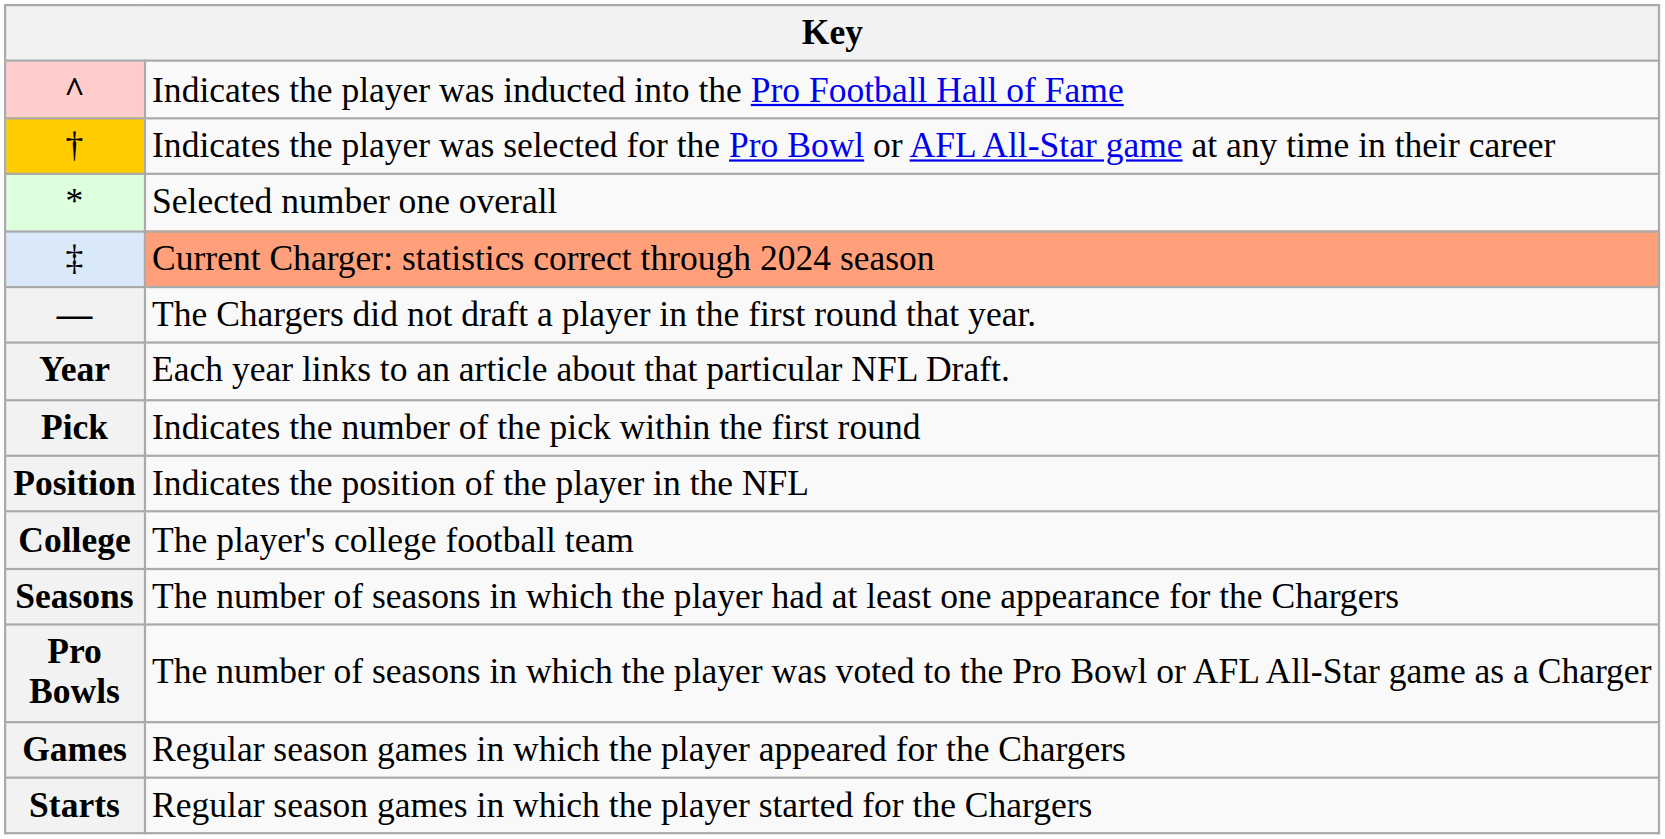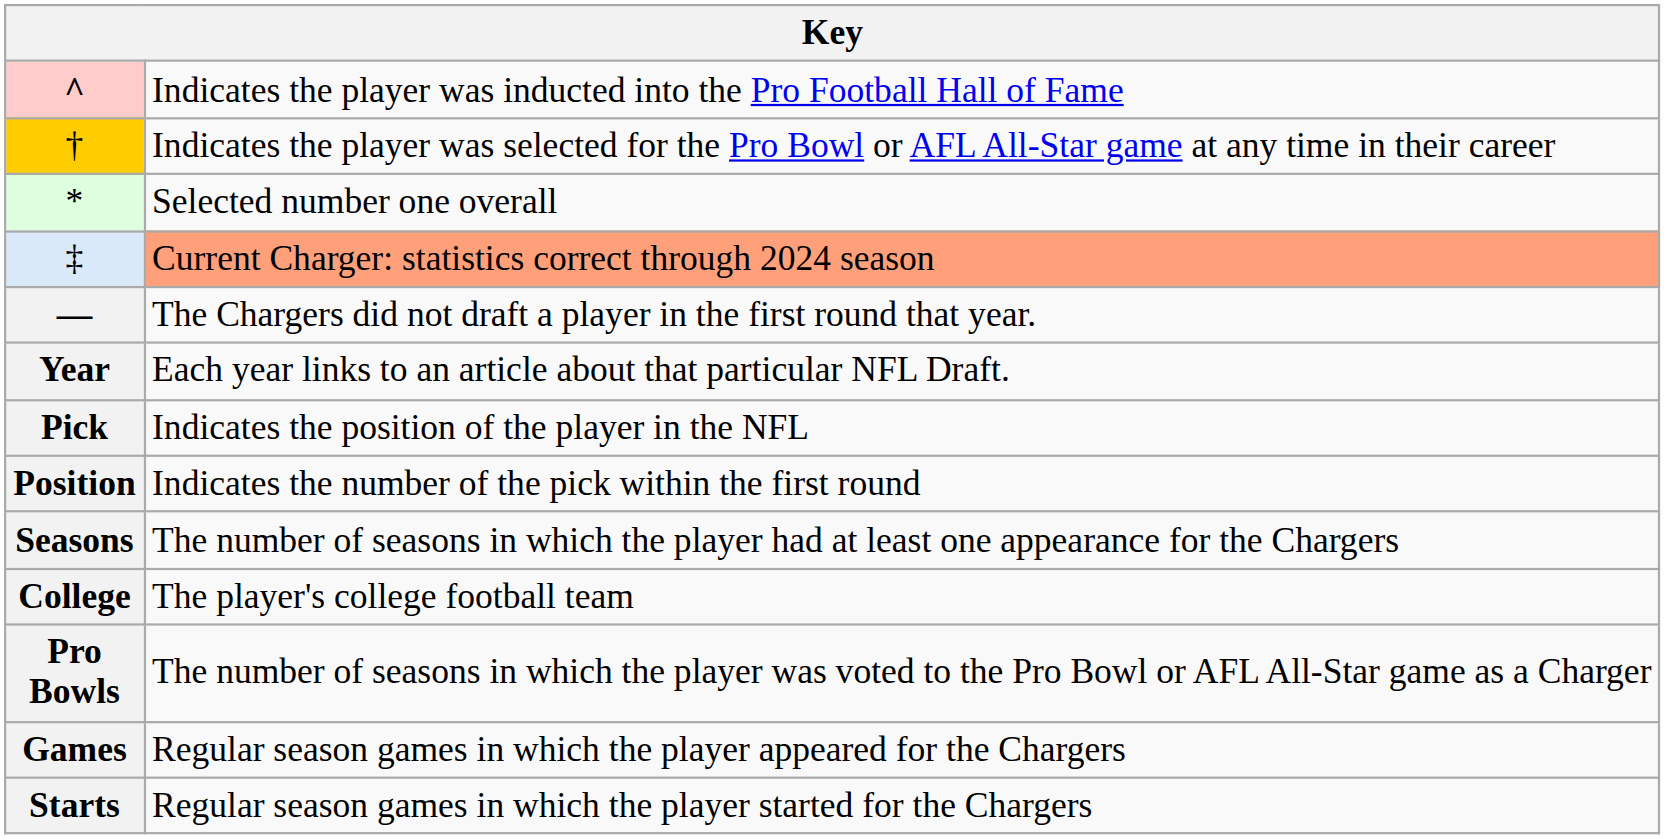Pick | column 2: Indicates the number of the pick within the first round -> Indicates the position of the player in the NFL
Position | column 2: Indicates the position of the player in the NFL -> Indicates the number of the pick within the first round
rows swapped: College <-> Seasons
